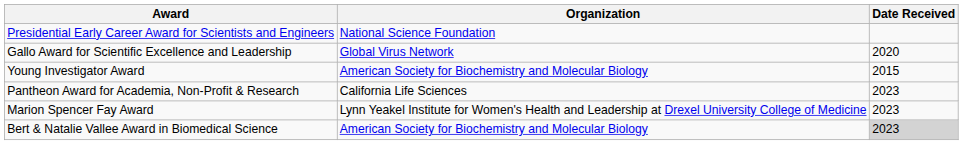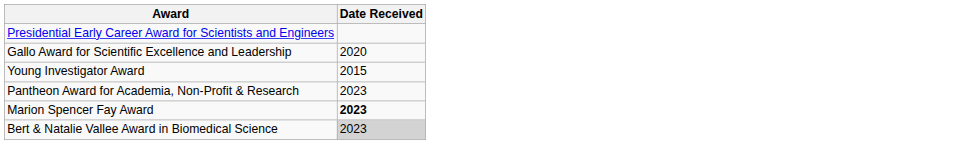- column: Organization | National Science Foundation | Global Virus Network | American Society for Biochemistry and Molecular Biology | California Life Sciences | Lynn Yeakel Institute for Women's Health and Leadership at Drexel University College of Medicine | American Society for Biochemistry and Molecular Biology
Marion Spencer Fay Award | Date Received: normal -> bold
